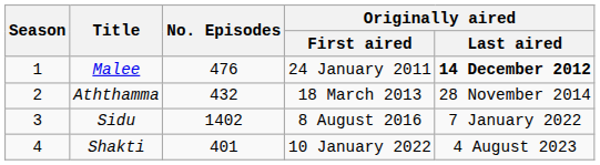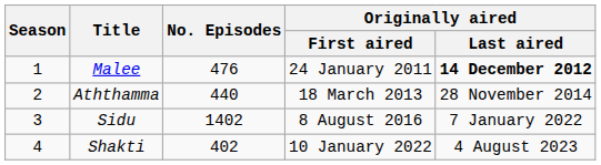Aththamma | No. Episodes: 432 -> 440
Shakti | No. Episodes: 401 -> 402
